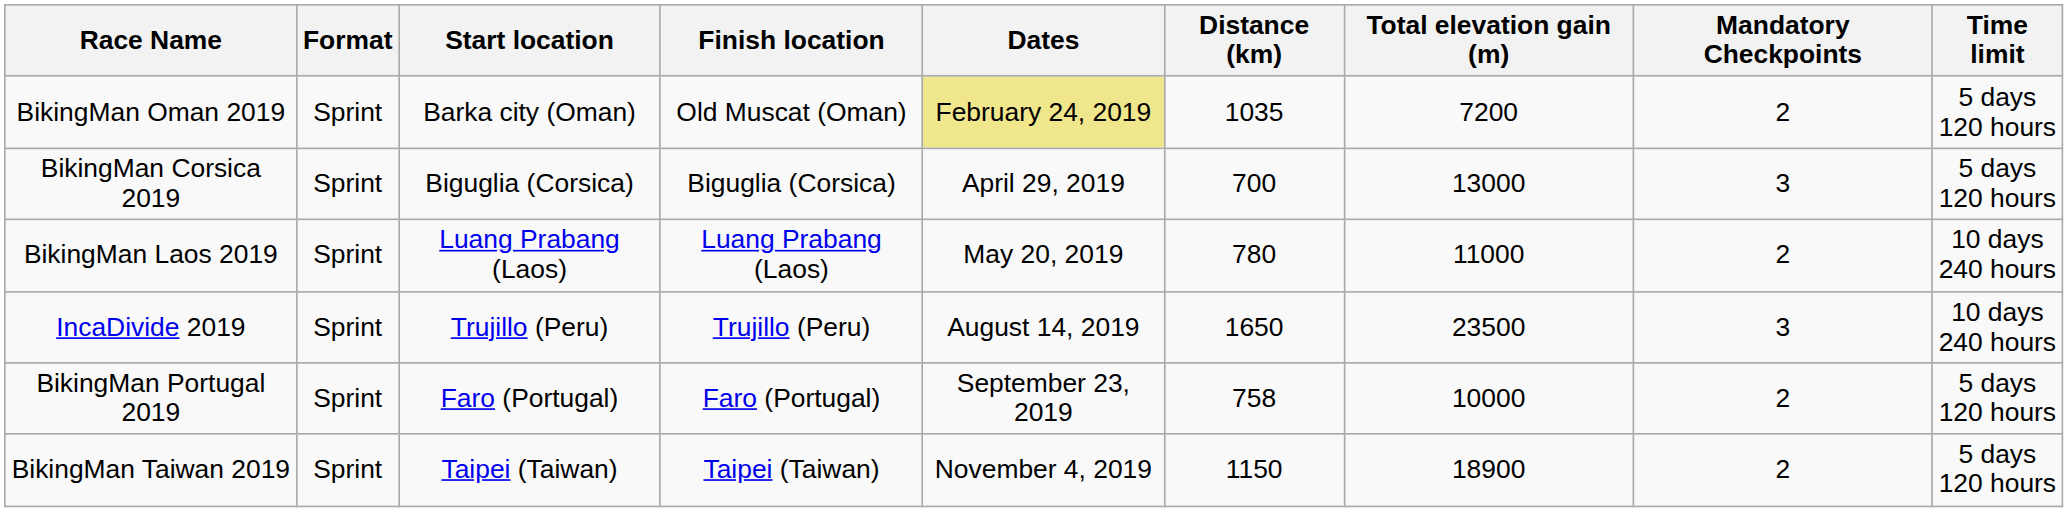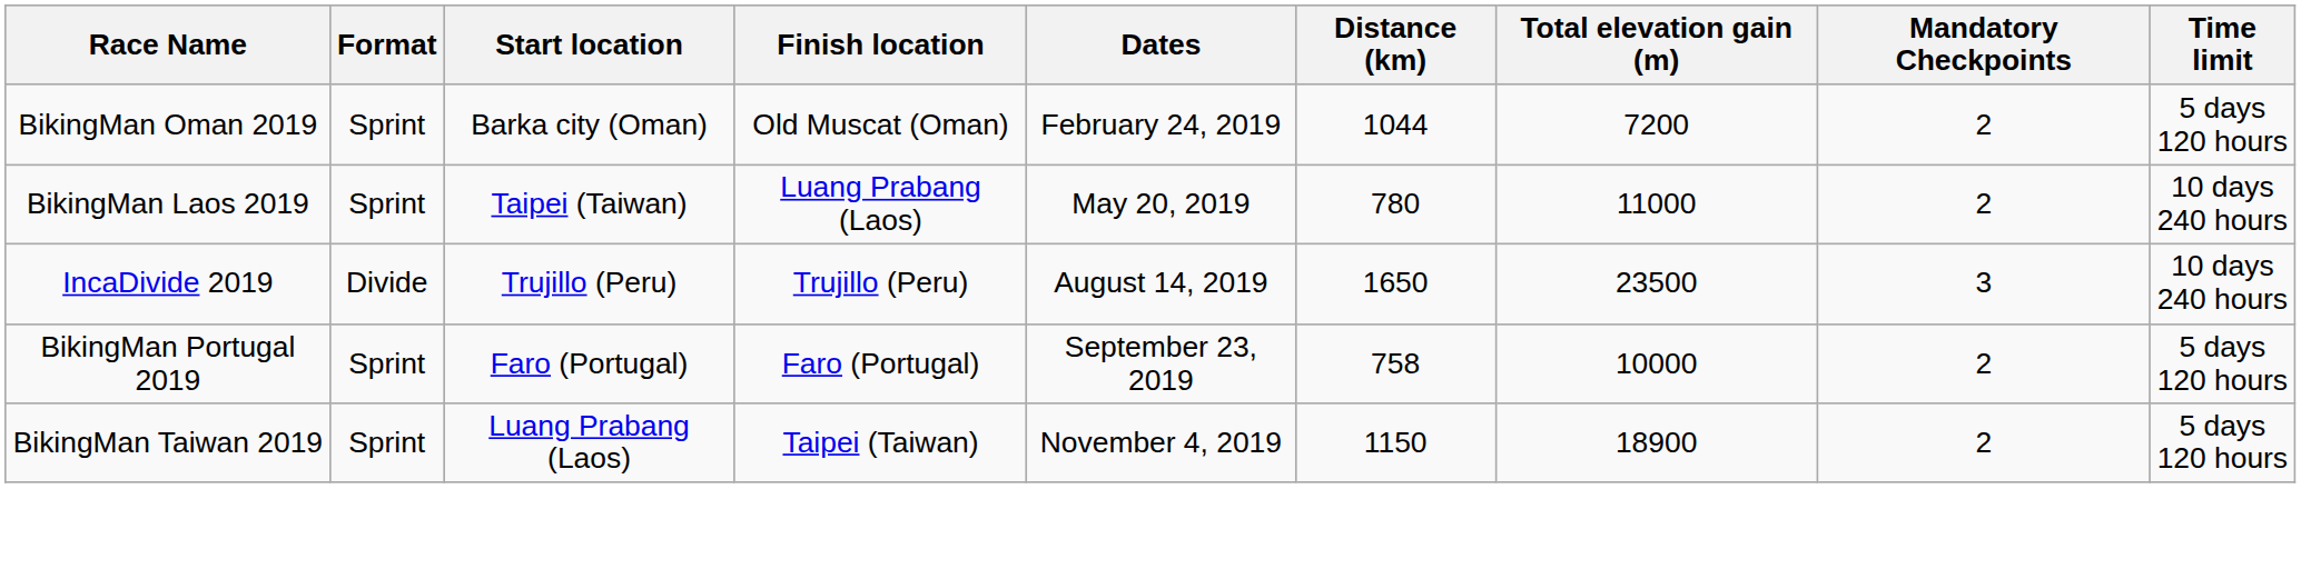BikingMan Oman 2019 | Dates: khaki background -> no background
BikingMan Oman 2019 | Distance (km): 1035 -> 1044
- row: BikingMan Corsica 2019 | Sprint | Biguglia (Corsica) | Biguglia (Corsica) | April 29, 2019 | 700 | 13000 | 3 | 5 days 120 hours
BikingMan Laos 2019 | Start location: Luang Prabang (Laos) -> Taipei (Taiwan)
IncaDivide 2019 | Format: Sprint -> Divide
BikingMan Taiwan 2019 | Start location: Taipei (Taiwan) -> Luang Prabang (Laos)
